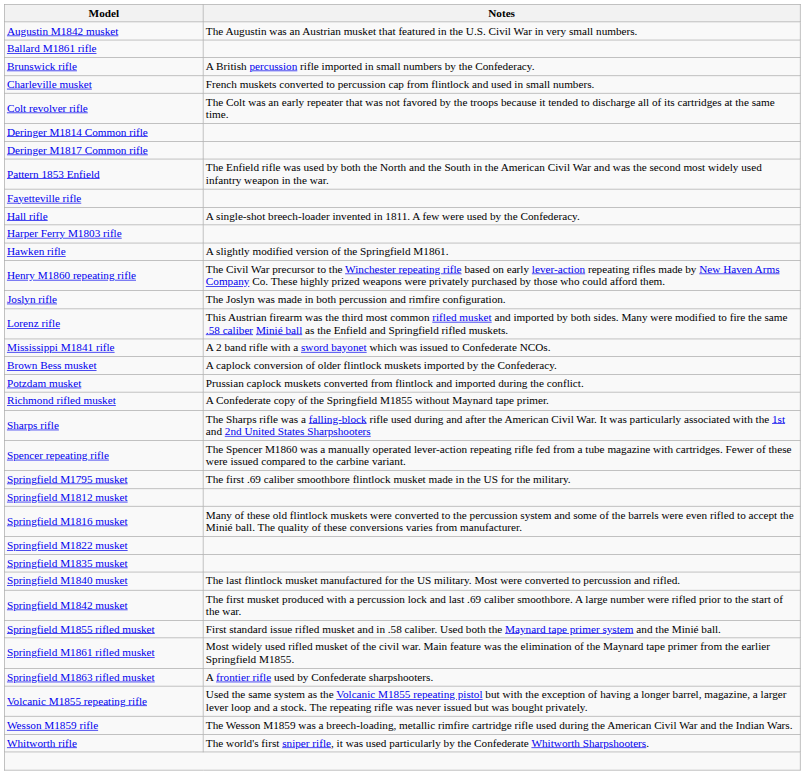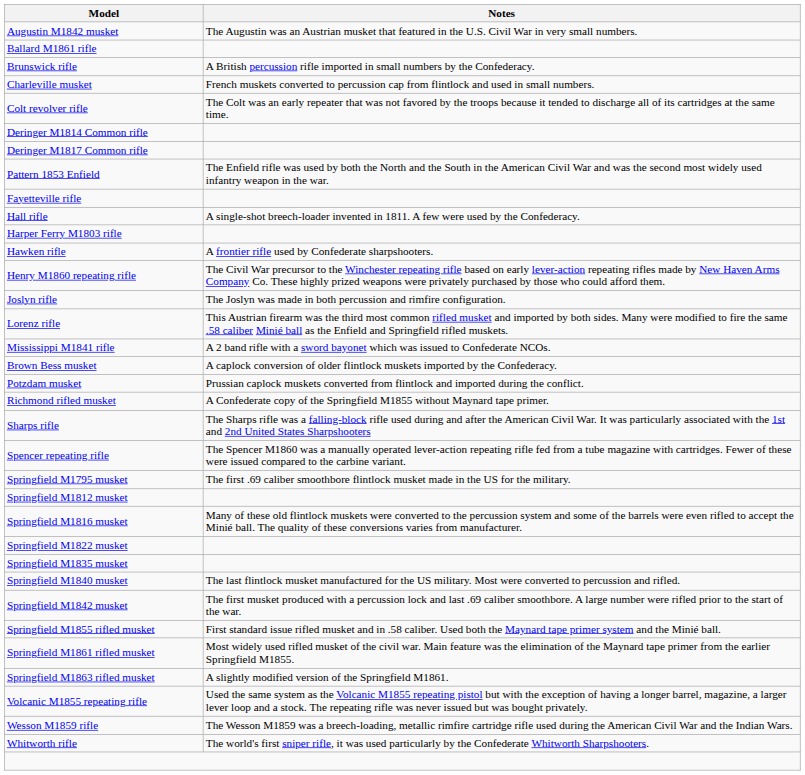Hawken rifle | Notes: A slightly modified version of the Springfield M1861. -> A frontier rifle used by Confederate sharpshooters.
Springfield M1863 rifled musket | Notes: A frontier rifle used by Confederate sharpshooters. -> A slightly modified version of the Springfield M1861.
